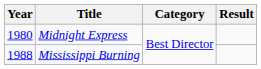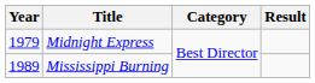Midnight Express | Year: 1980 -> 1979
Mississippi Burning | Year: 1988 -> 1989
